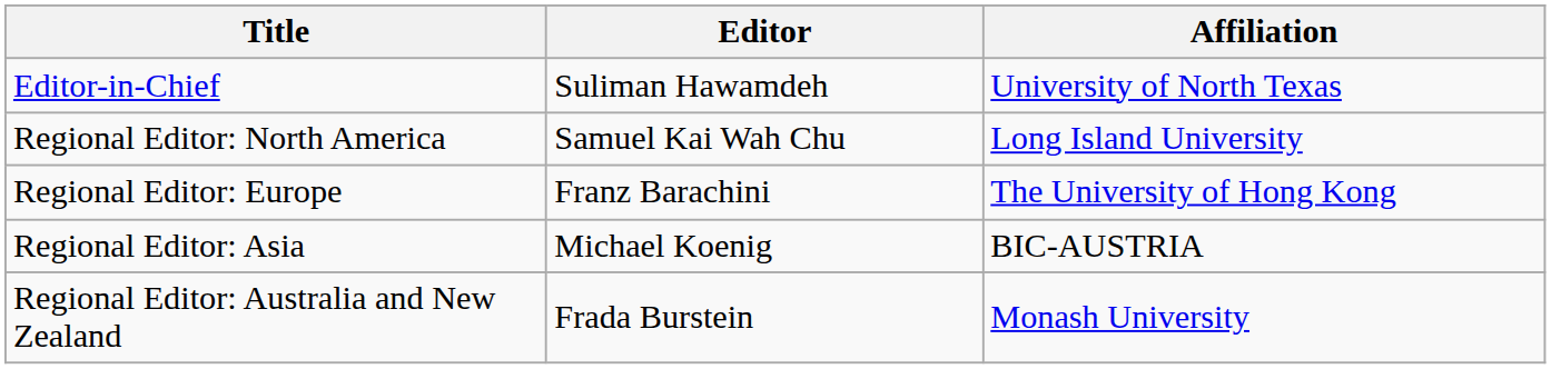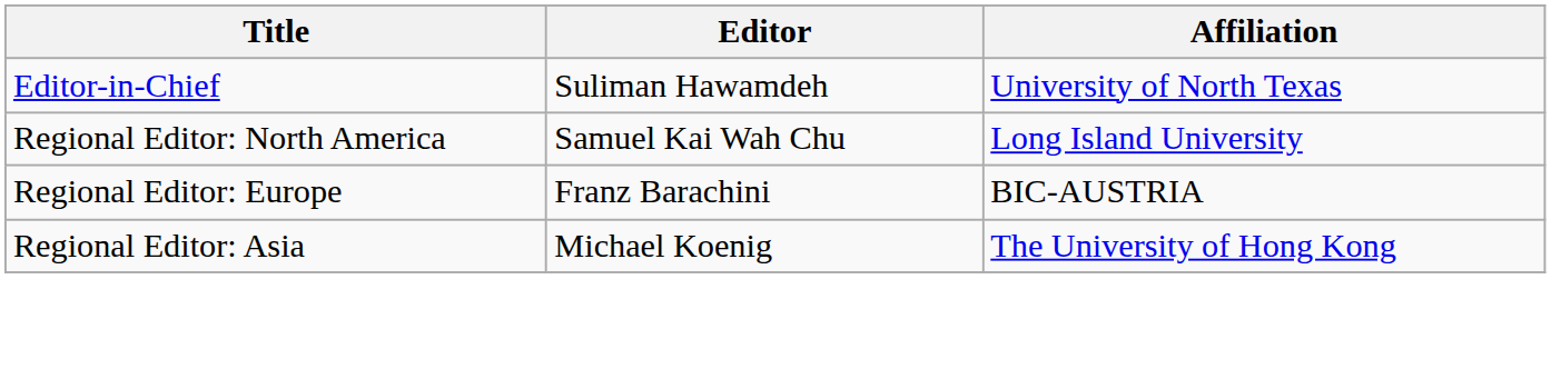Regional Editor: Europe | Affiliation: The University of Hong Kong -> BIC-AUSTRIA
Regional Editor: Asia | Affiliation: BIC-AUSTRIA -> The University of Hong Kong
- row: Regional Editor: Australia and New Zealand | Frada Burstein | Monash University
